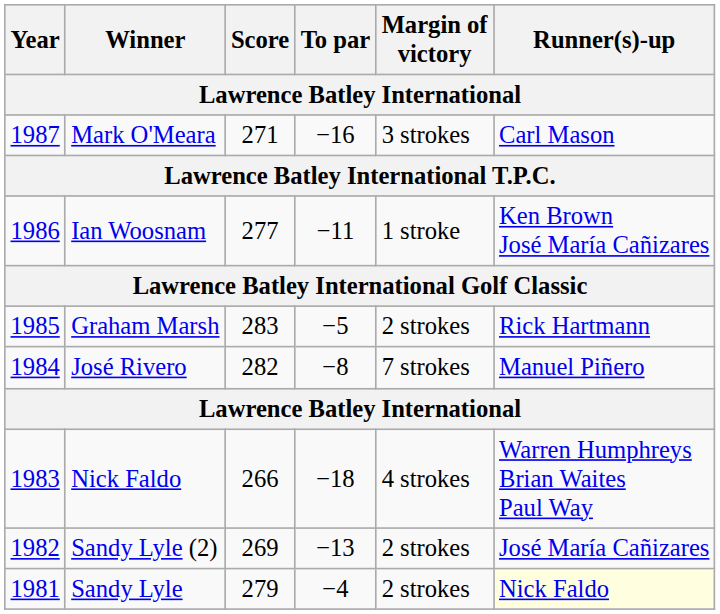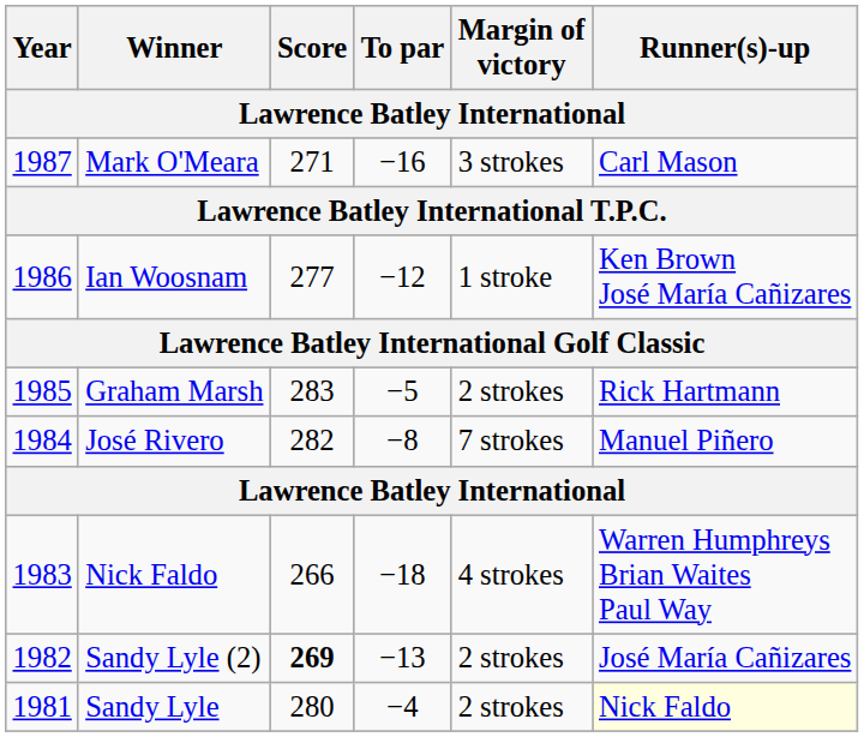Ian Woosnam | To par: −11 -> −12
Sandy Lyle (2) | Score: normal -> bold
Sandy Lyle | Score: 279 -> 280
